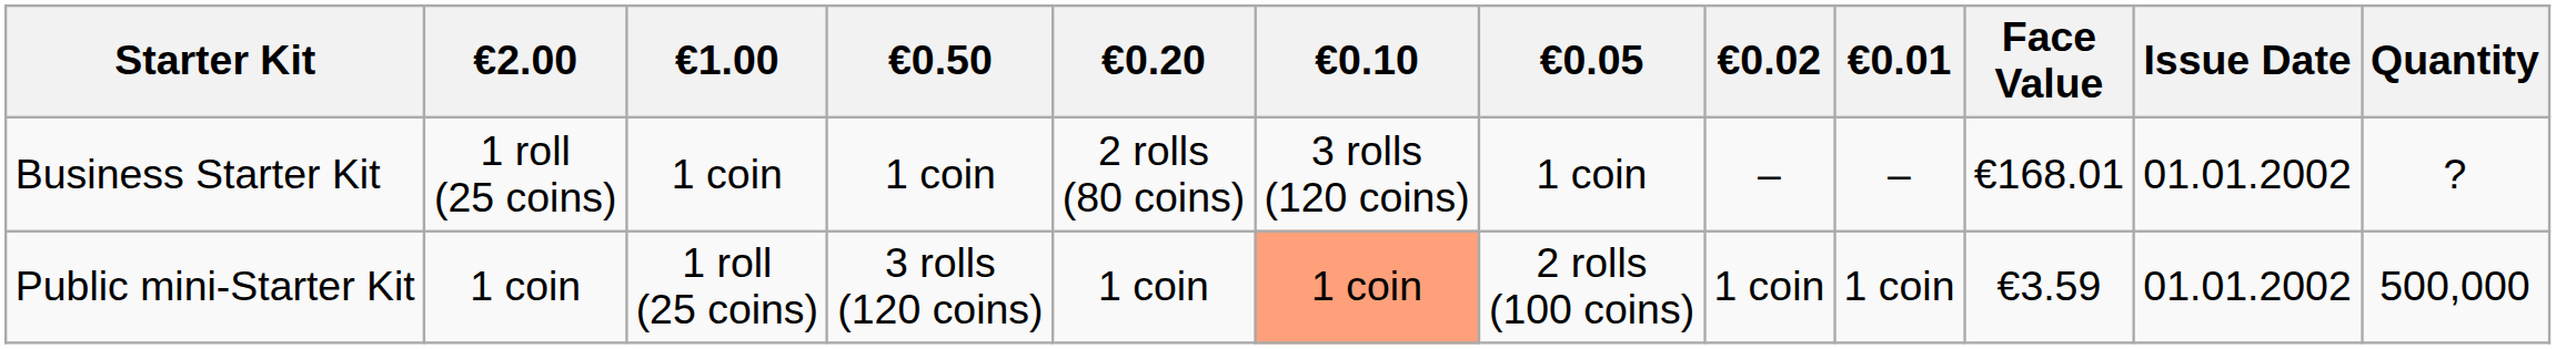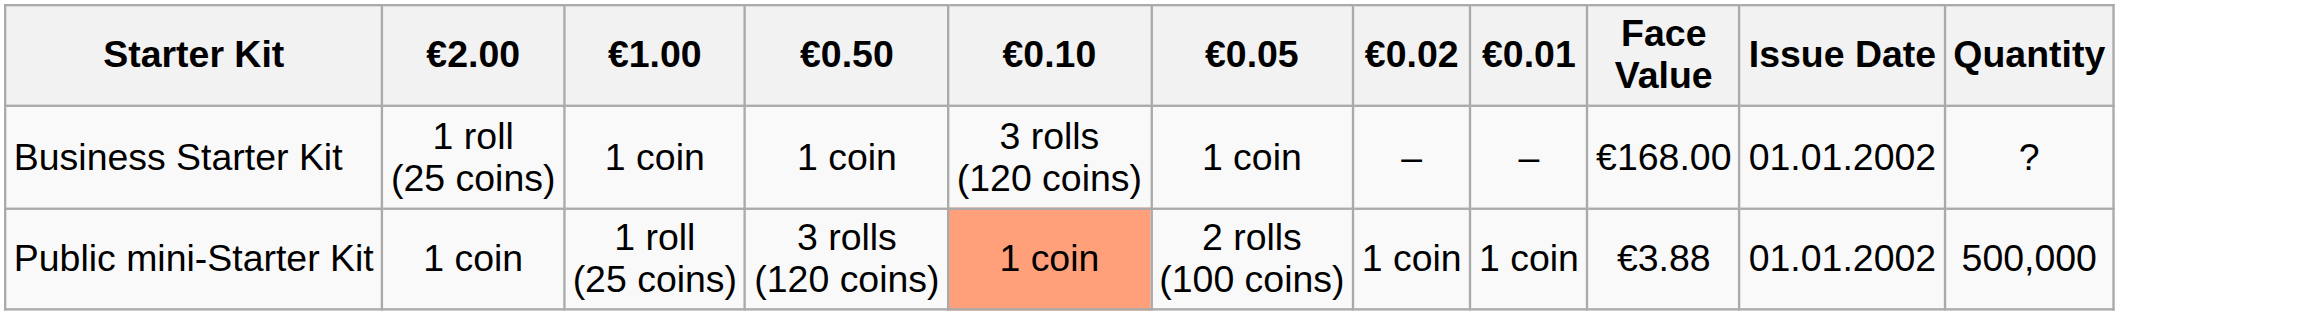- column: €0.20 | 2 rolls (80 coins) | 1 coin
Business Starter Kit | Face Value: €168.01 -> €168.00
Public mini-Starter Kit | Face Value: €3.59 -> €3.88
